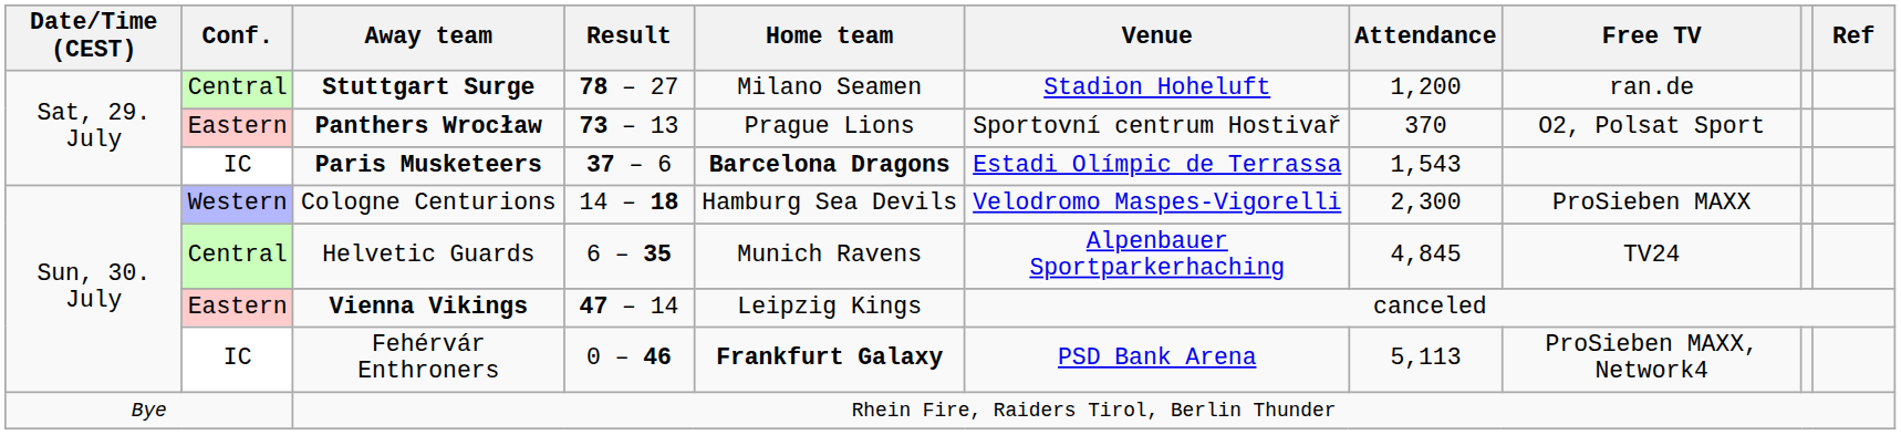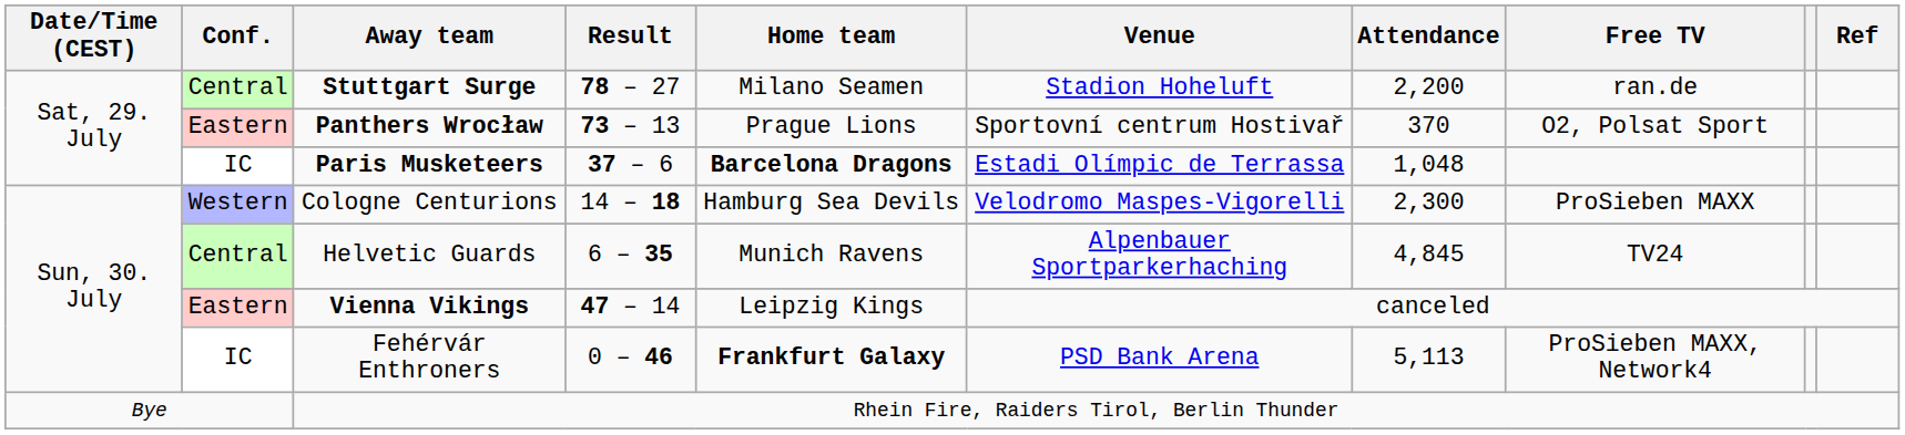Stuttgart Surge | Attendance: 1,200 -> 2,200
Paris Musketeers | Attendance: 1,543 -> 1,048
